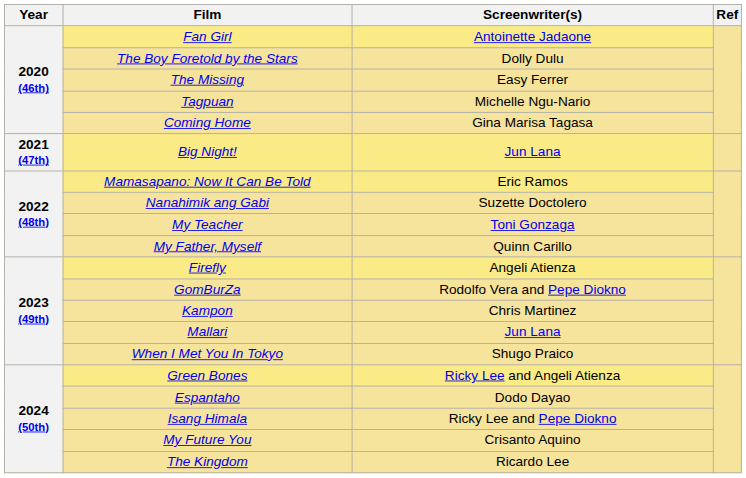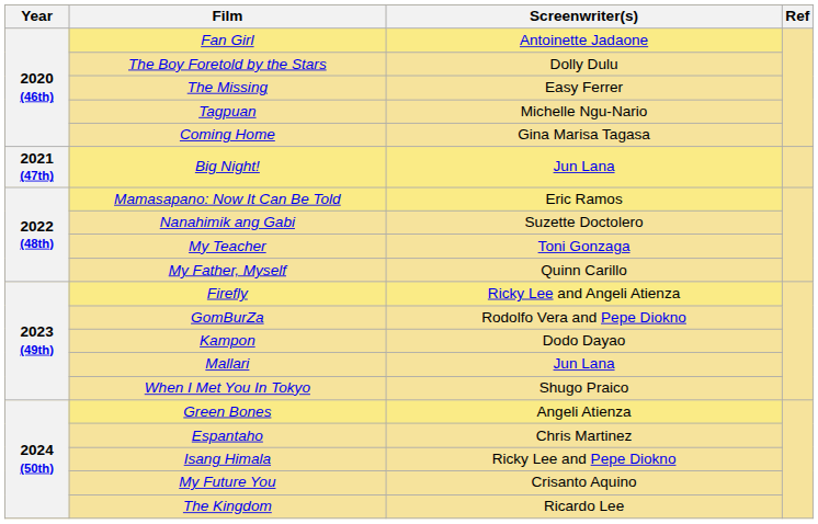Firefly | Screenwriter(s): Angeli Atienza -> Ricky Lee and Angeli Atienza
Kampon | Screenwriter(s): Chris Martinez -> Dodo Dayao
Green Bones | Screenwriter(s): Ricky Lee and Angeli Atienza -> Angeli Atienza
Espantaho | Screenwriter(s): Dodo Dayao -> Chris Martinez
